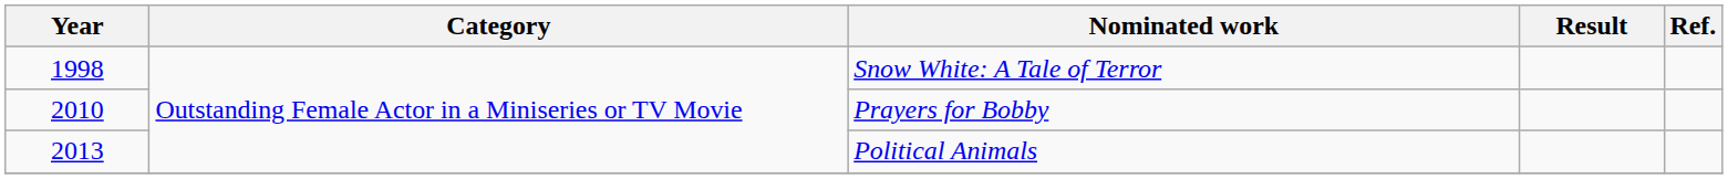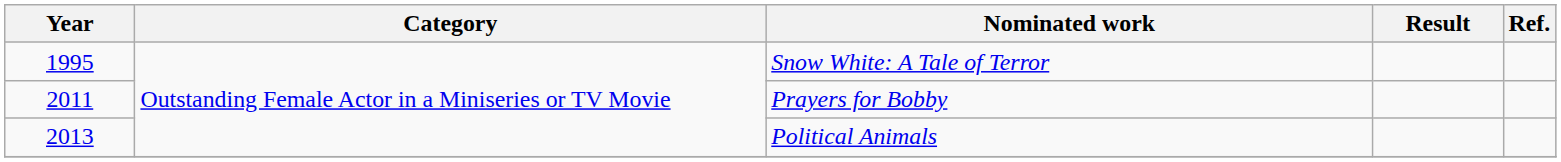Snow White: A Tale of Terror | Year: 1998 -> 1995
Prayers for Bobby | Year: 2010 -> 2011
